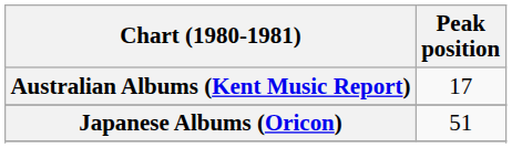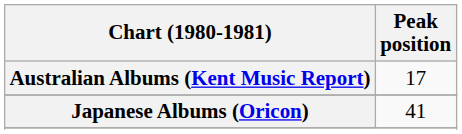Japanese Albums (Oricon) | Peak position: 51 -> 41
